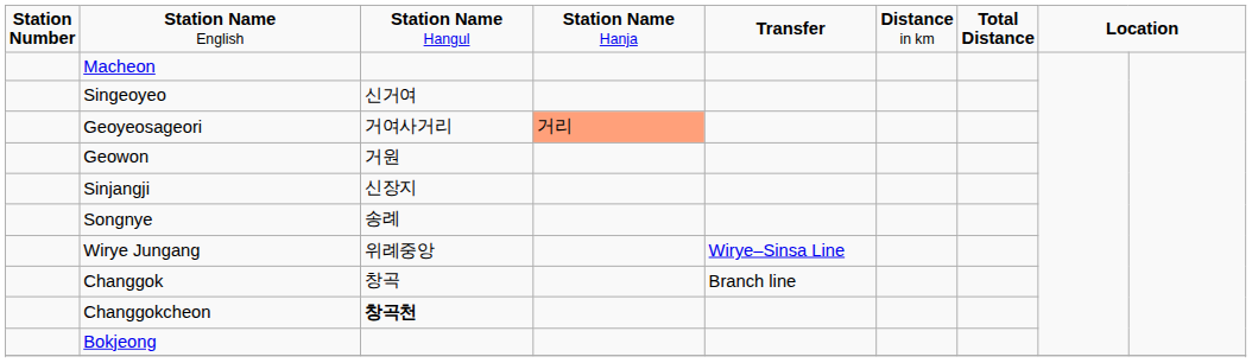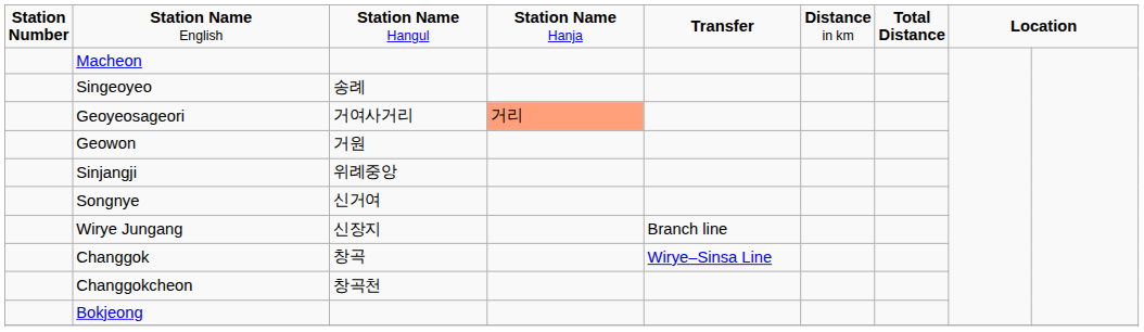Singeoyeo | column 3: 신거여 -> 송례
Sinjangji | column 3: 신장지 -> 위례중앙
Songnye | column 3: 송례 -> 신거여
Wirye Jungang | column 3: 위례중앙 -> 신장지
Wirye Jungang | column 5: Wirye–Sinsa Line -> Branch line
Changgok | column 5: Branch line -> Wirye–Sinsa Line
Changgokcheon | column 3: bold -> normal
